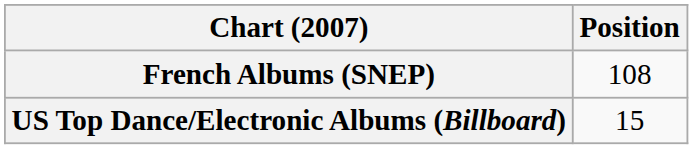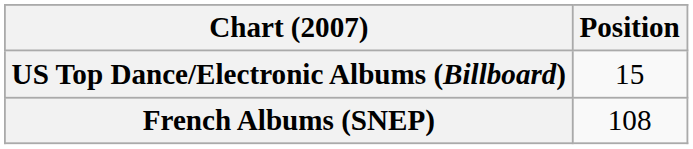rows swapped: French Albums (SNEP) <-> US Top Dance/Electronic Albums (Billboard)
